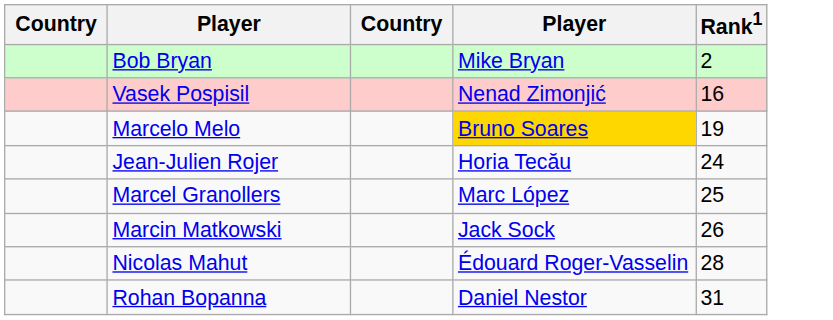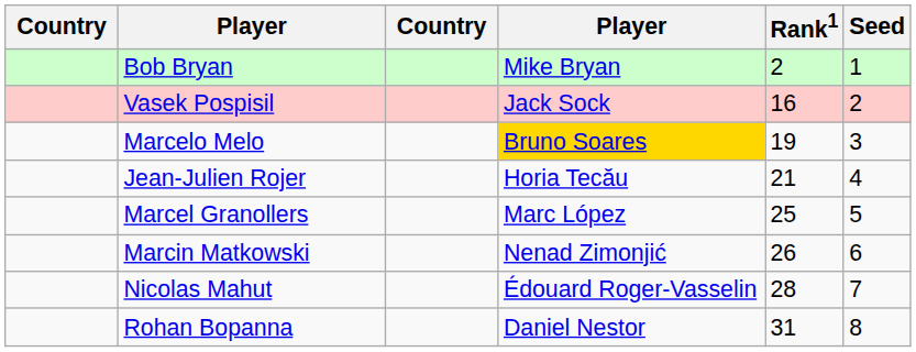+ column: Seed | 1 | 2 | 3 | 4 | 5 | 6 | 7 | 8
Vasek Pospisil | column 4: Nenad Zimonjić -> Jack Sock
Jean-Julien Rojer | Rank1: 24 -> 21
Marcin Matkowski | column 4: Jack Sock -> Nenad Zimonjić
